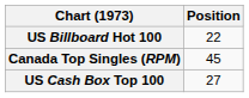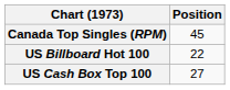rows swapped: Canada Top Singles (RPM) <-> US Billboard Hot 100
